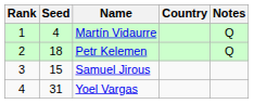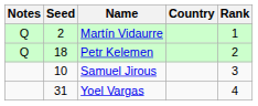columns swapped: Rank <-> Notes
Martín Vidaurre | Seed: 4 -> 2
Samuel Jirous | Seed: 15 -> 10
